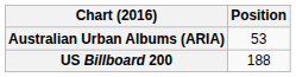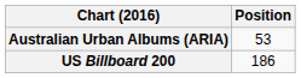US Billboard 200 | Position: 188 -> 186
